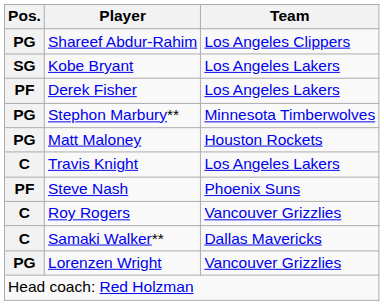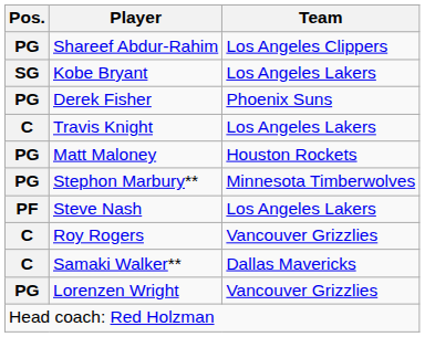Derek Fisher | Pos.: PF -> PG
Derek Fisher | Team: Los Angeles Lakers -> Phoenix Suns
rows swapped: Travis Knight <-> Stephon Marbury**
Steve Nash | Team: Phoenix Suns -> Los Angeles Lakers
